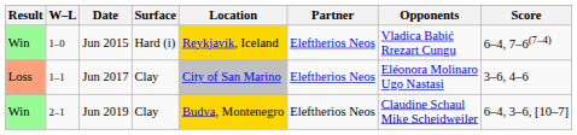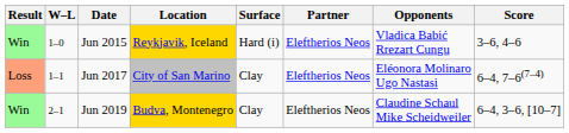columns swapped: Location <-> Surface
Jun 2015 | Score: 6–4, 7–6(7–4) -> 3–6, 4–6
Jun 2017 | Score: 3–6, 4–6 -> 6–4, 7–6(7–4)
